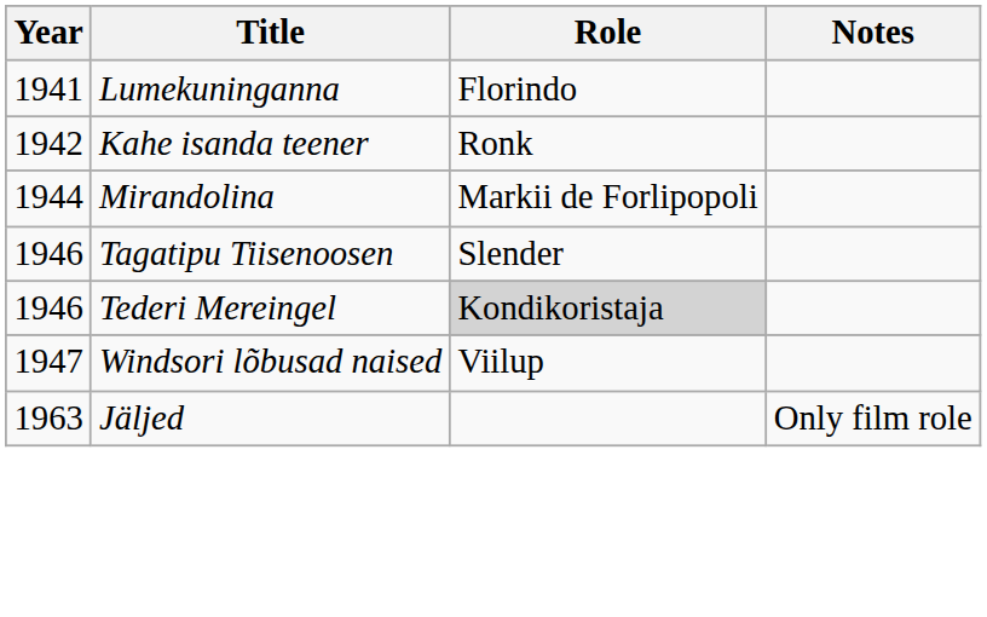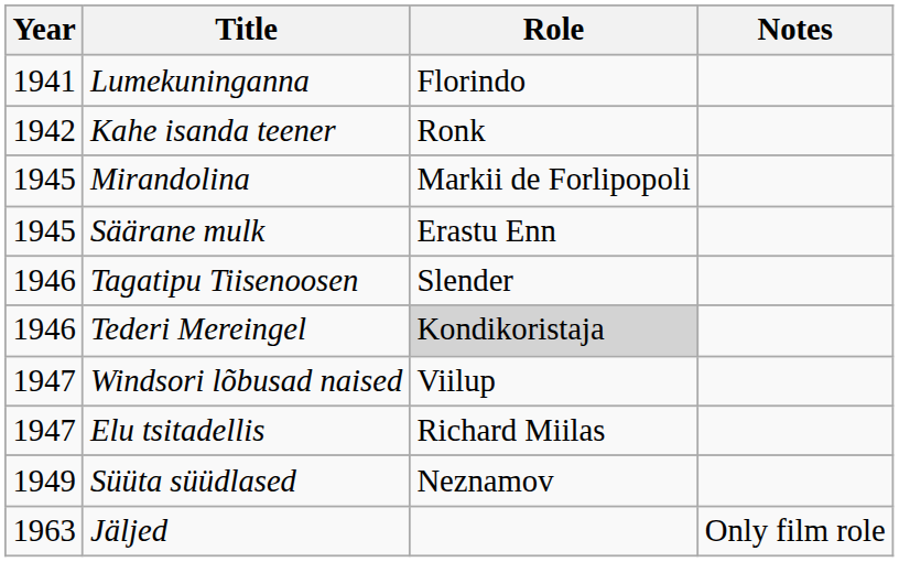Mirandolina | Year: 1944 -> 1945
+ row: 1945 | Säärane mulk | Erastu Enn
+ row: 1947 | Elu tsitadellis | Richard Miilas
+ row: 1949 | Süüta süüdlased | Neznamov
